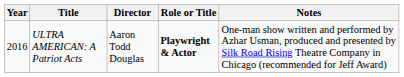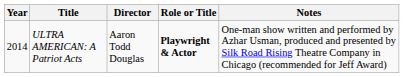ULTRA AMERICAN: A Patriot Acts | Year: 2016 -> 2014
